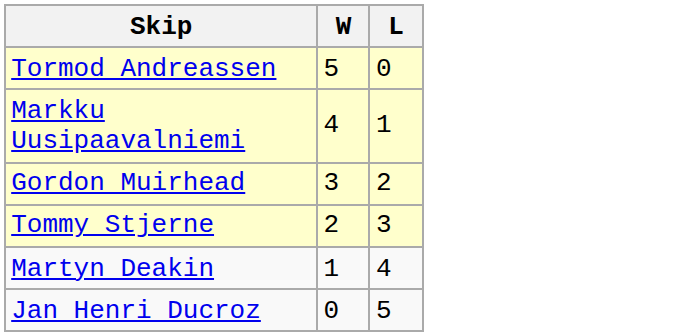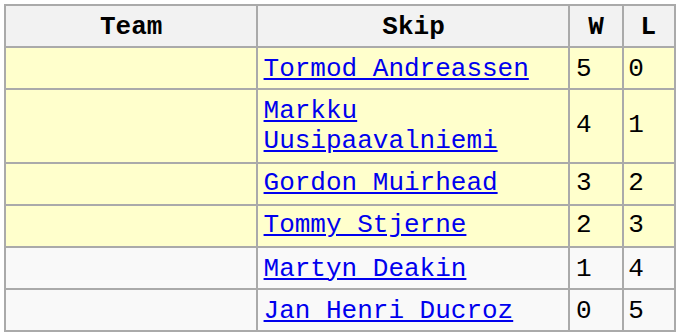+ column: Team
